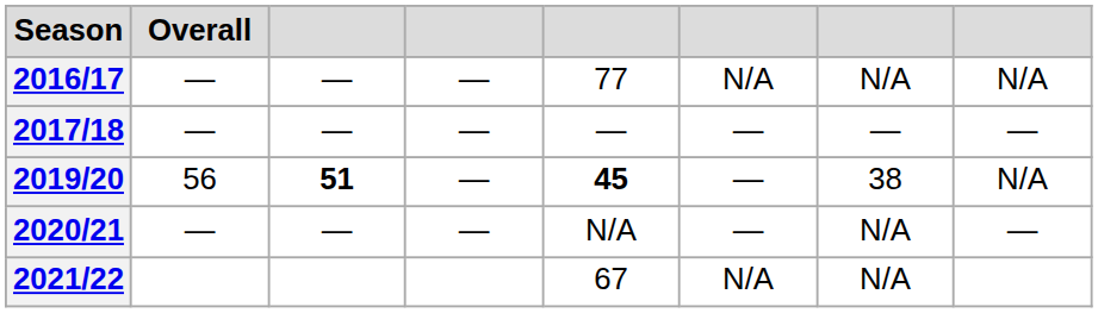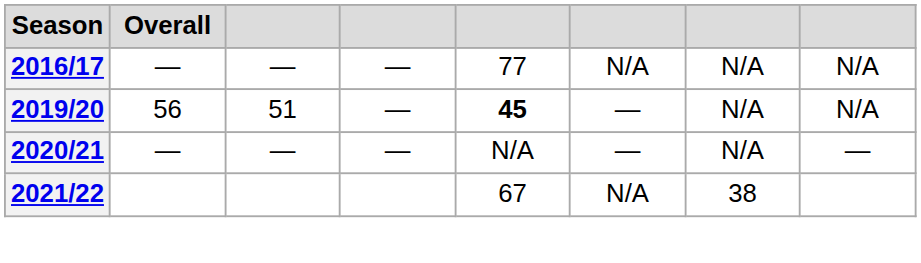- row: 2017/18 | — | — | — | — | — | — | —
2019/20 | column 3: bold -> normal
2019/20 | column 7: 38 -> N/A
2021/22 | column 7: N/A -> 38
